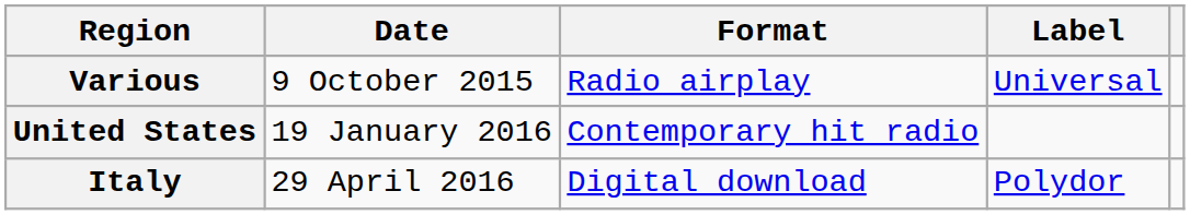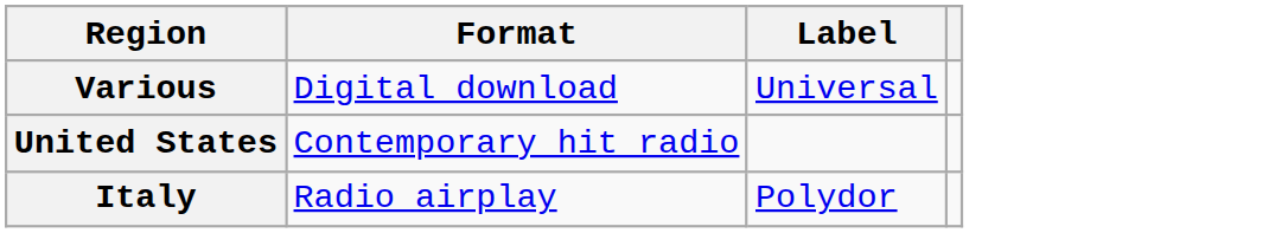- column: Date | 9 October 2015 | 19 January 2016 | 29 April 2016
Various | Format: Radio airplay -> Digital download
Italy | Format: Digital download -> Radio airplay
